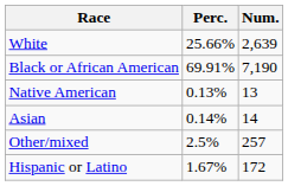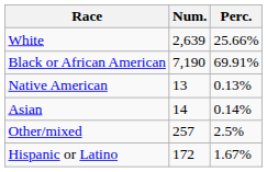columns swapped: Num. <-> Perc.
